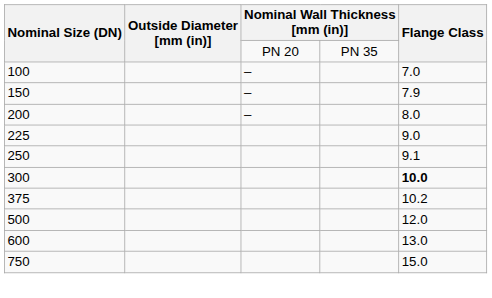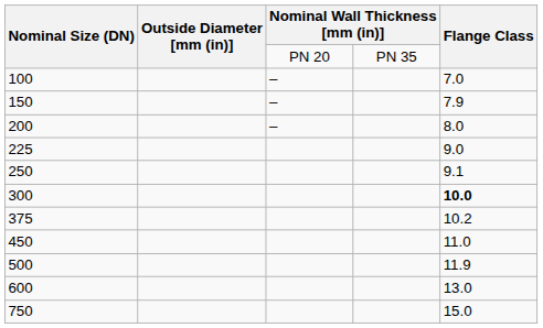+ row: 450 | 11.0
500 | Flange Class: 12.0 -> 11.9
